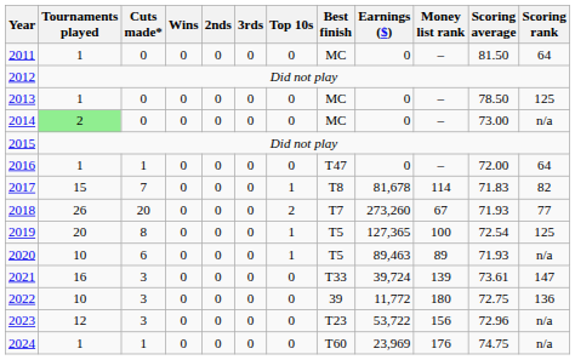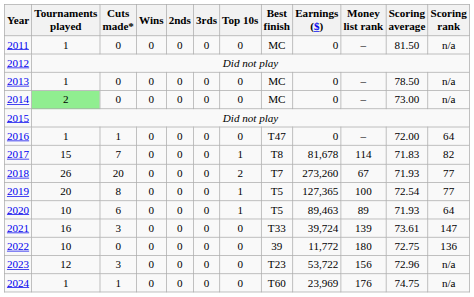2011 | Scoring rank: 64 -> n/a
2013 | Scoring rank: 125 -> n/a
2019 | Scoring rank: 125 -> 77
2020 | Scoring rank: n/a -> 64
2022 | Cuts made*: 3 -> 0
